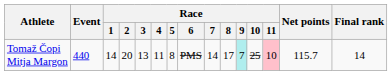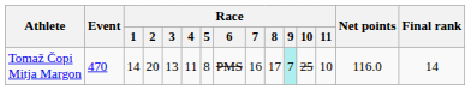Tomaž Čopi Mitja Margon | Event: 440 -> 470
Tomaž Čopi Mitja Margon | Race / 7: 14 -> 16
Tomaž Čopi Mitja Margon | Race / 11: pink background -> no background
Tomaž Čopi Mitja Margon | Net points: 115.7 -> 116.0
